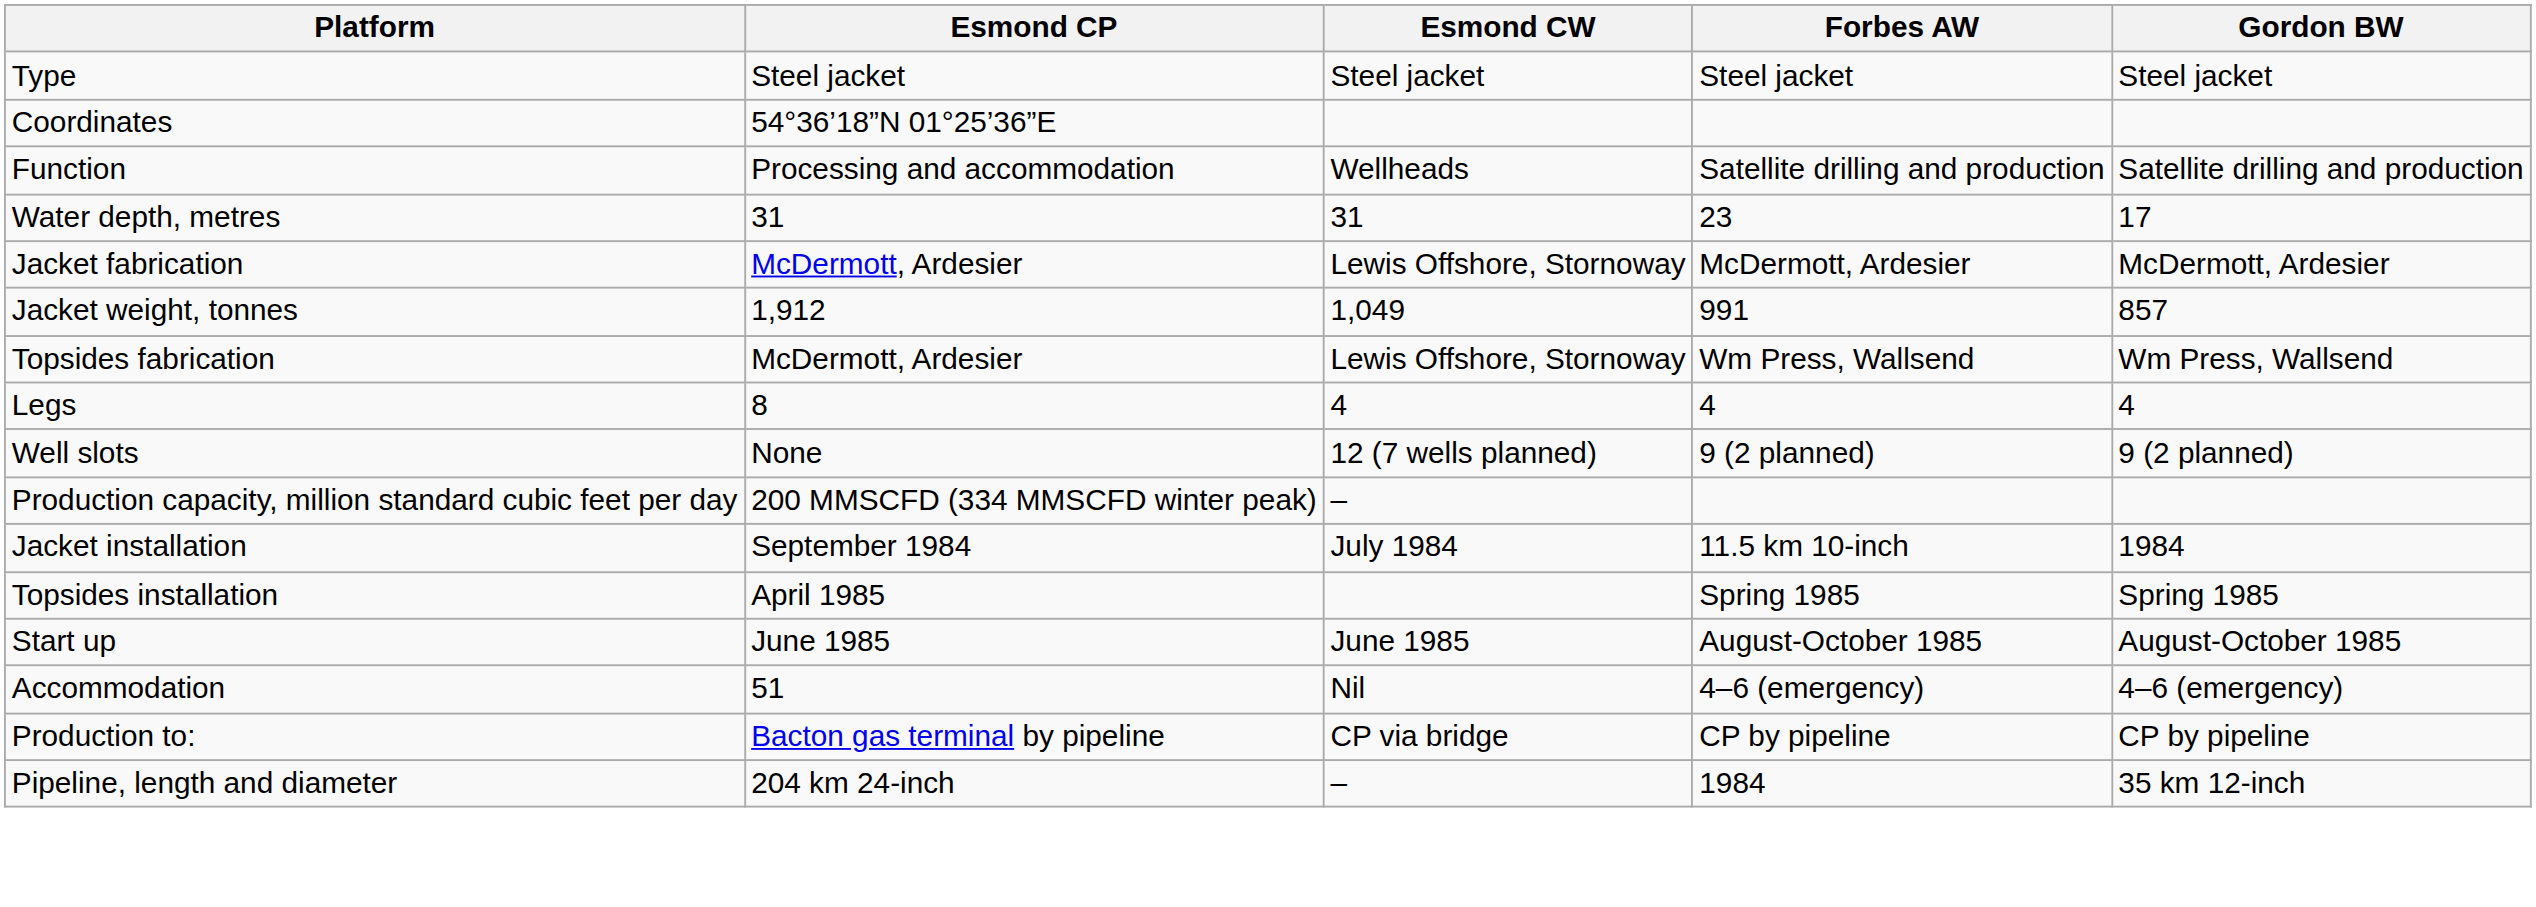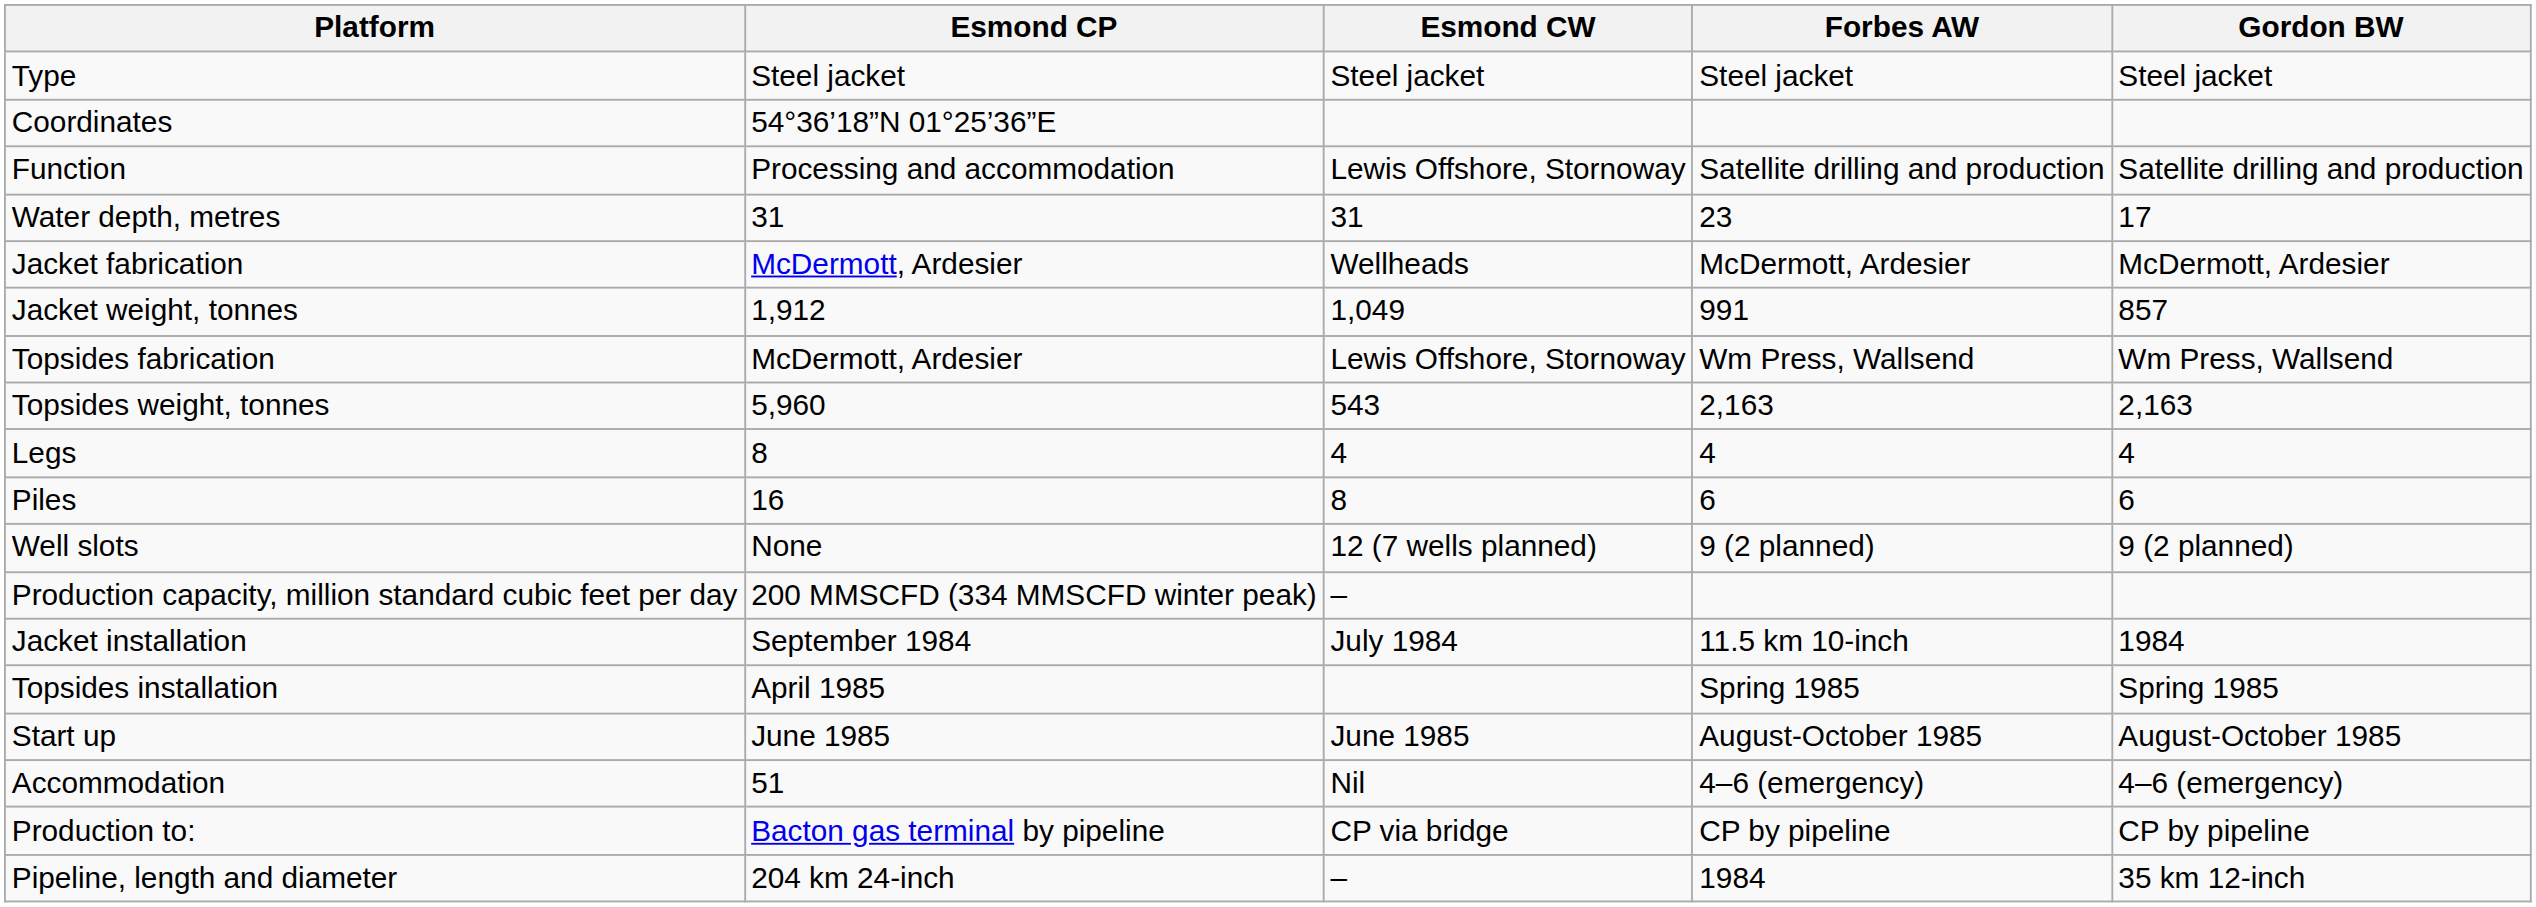Function | Esmond CW: Wellheads -> Lewis Offshore, Stornoway
Jacket fabrication | Esmond CW: Lewis Offshore, Stornoway -> Wellheads
+ row: Topsides weight, tonnes | 5,960 | 543 | 2,163 | 2,163
+ row: Piles | 16 | 8 | 6 | 6
